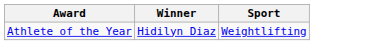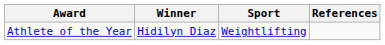+ column: References
